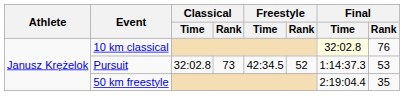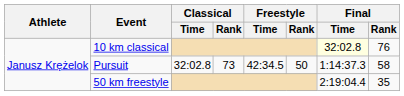Pursuit | Freestyle / Rank: 52 -> 50
Pursuit | Final / Rank: 53 -> 58
